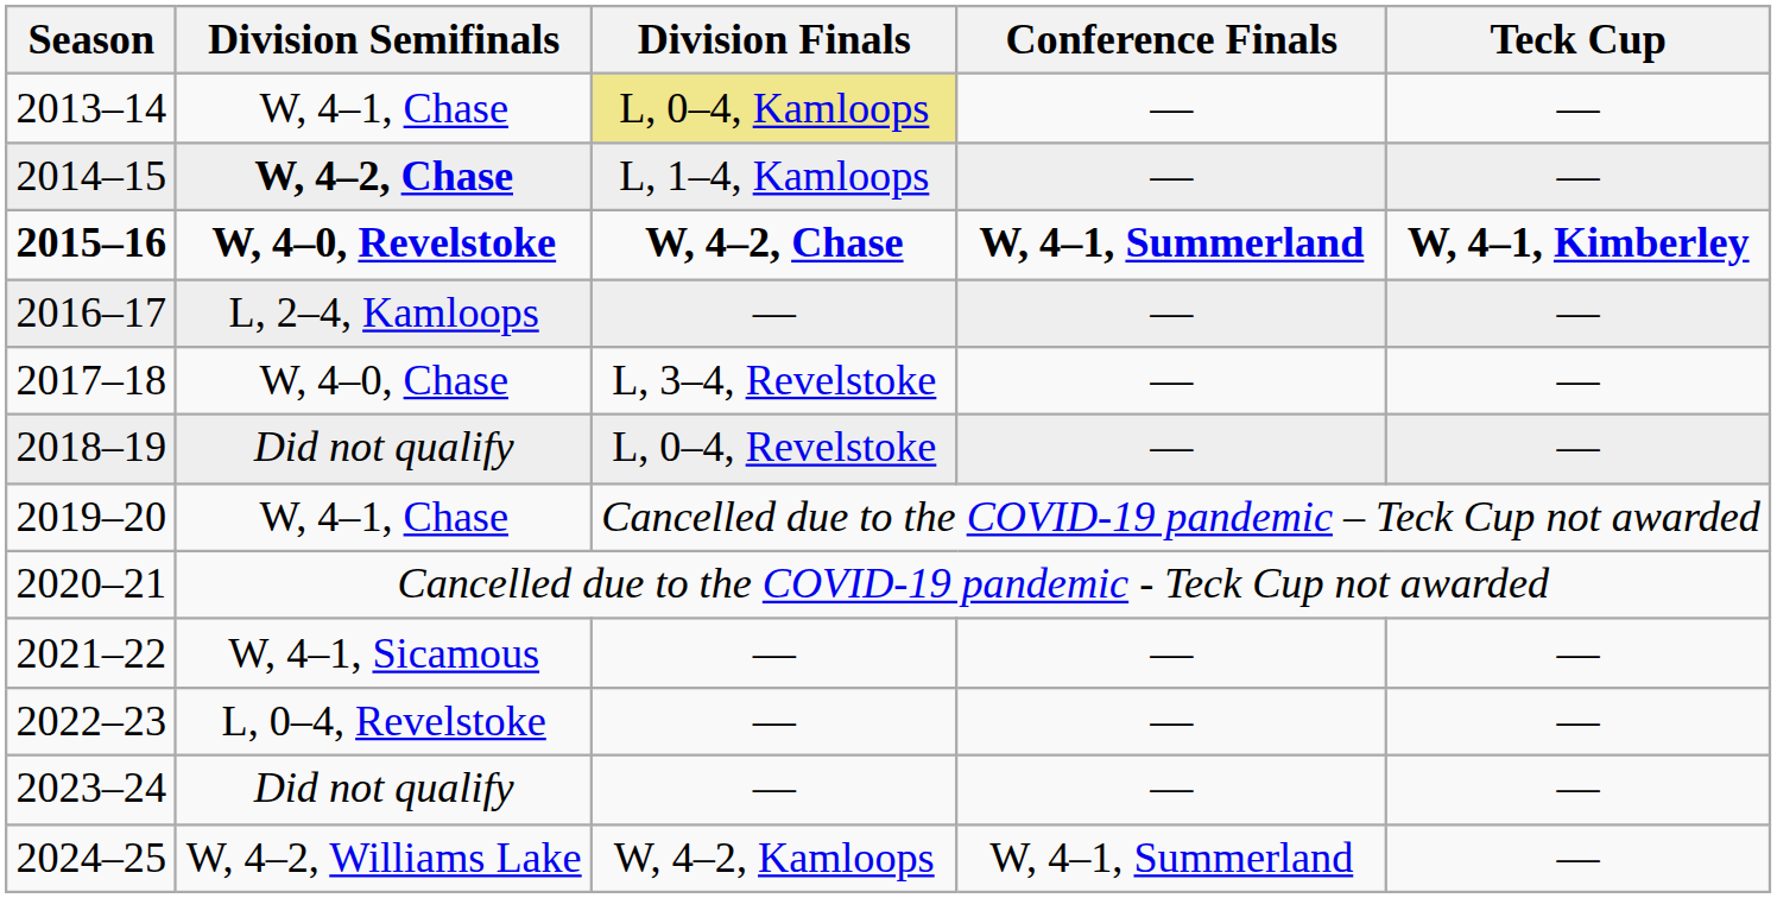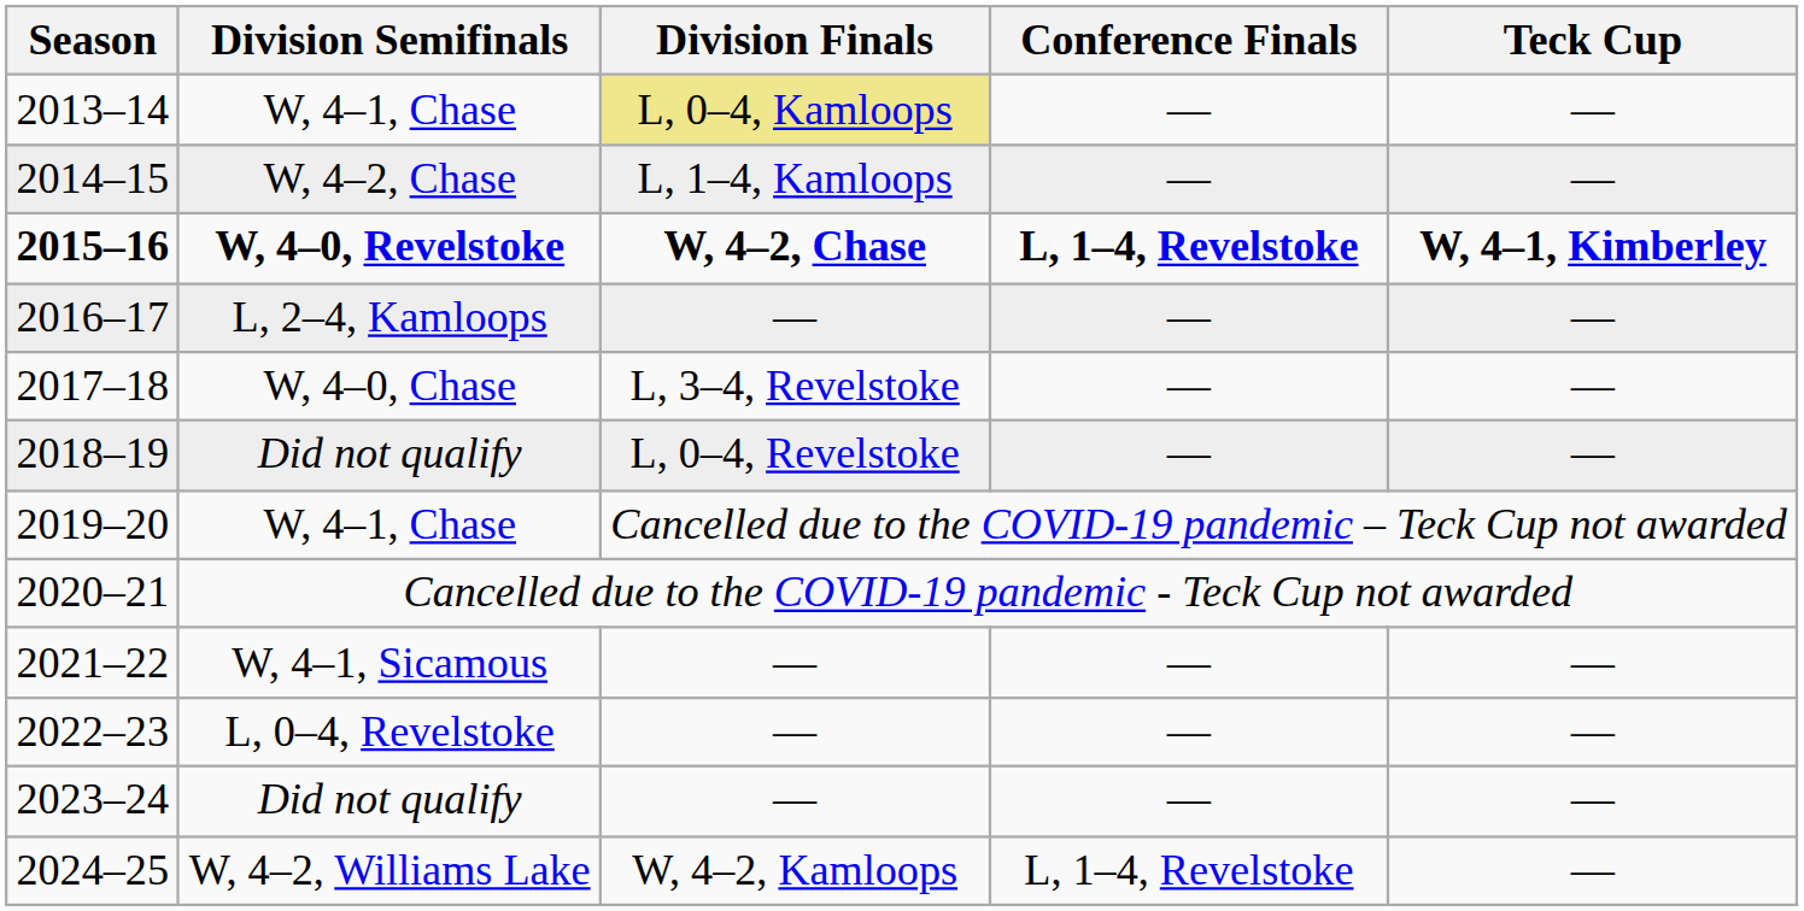2014–15 | Division Semifinals: bold -> normal
2015–16 | Conference Finals: W, 4–1, Summerland -> L, 1–4, Revelstoke
2024–25 | Conference Finals: W, 4–1, Summerland -> L, 1–4, Revelstoke
